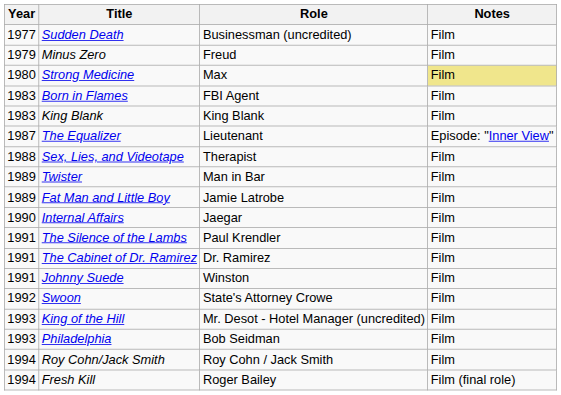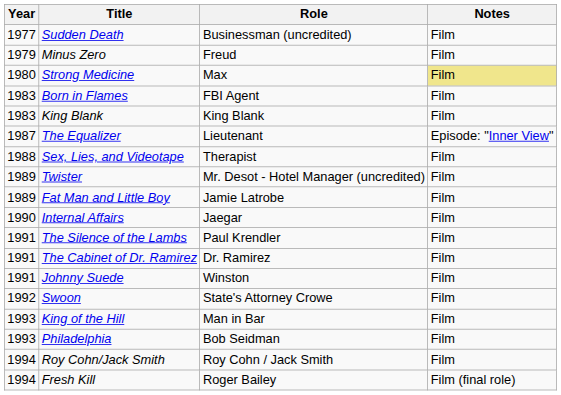Twister | Role: Man in Bar -> Mr. Desot - Hotel Manager (uncredited)
King of the Hill | Role: Mr. Desot - Hotel Manager (uncredited) -> Man in Bar
